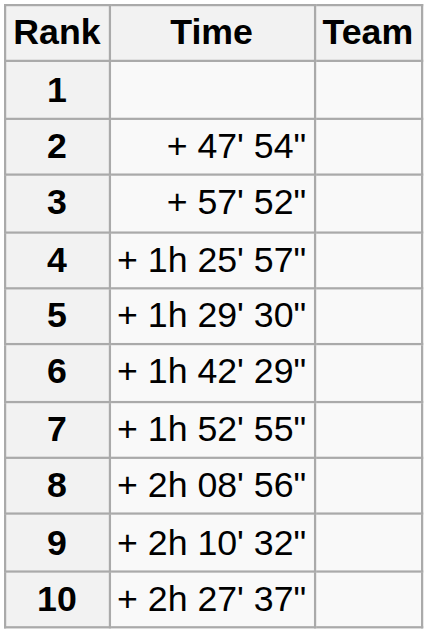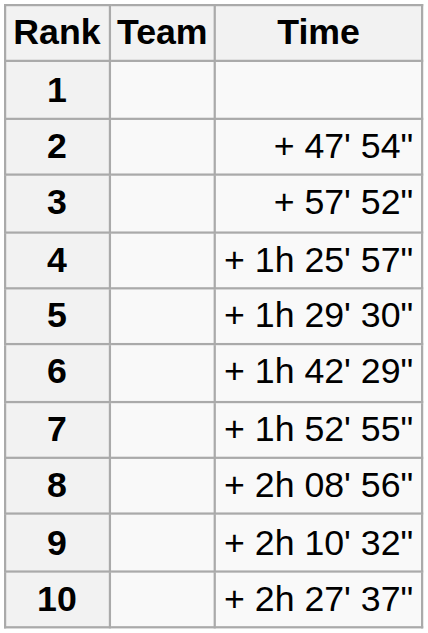columns swapped: Team <-> Time
